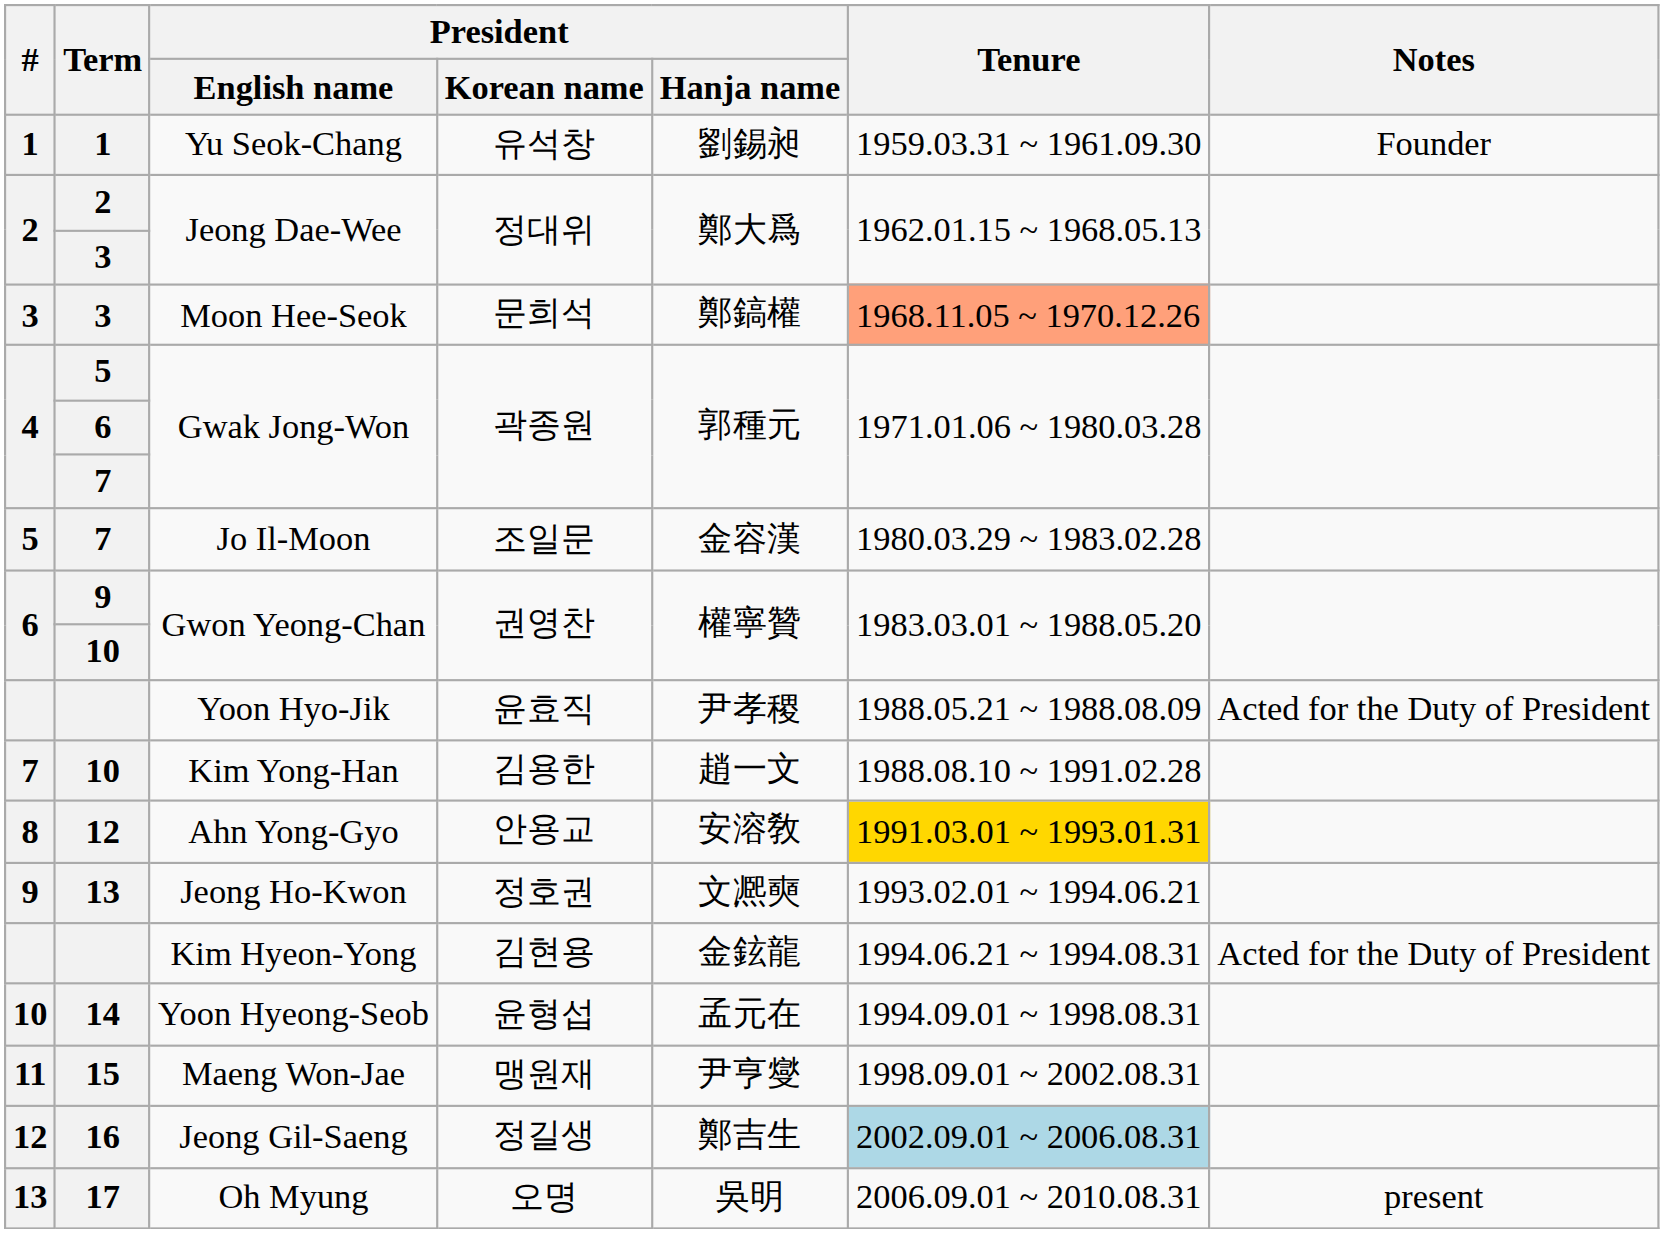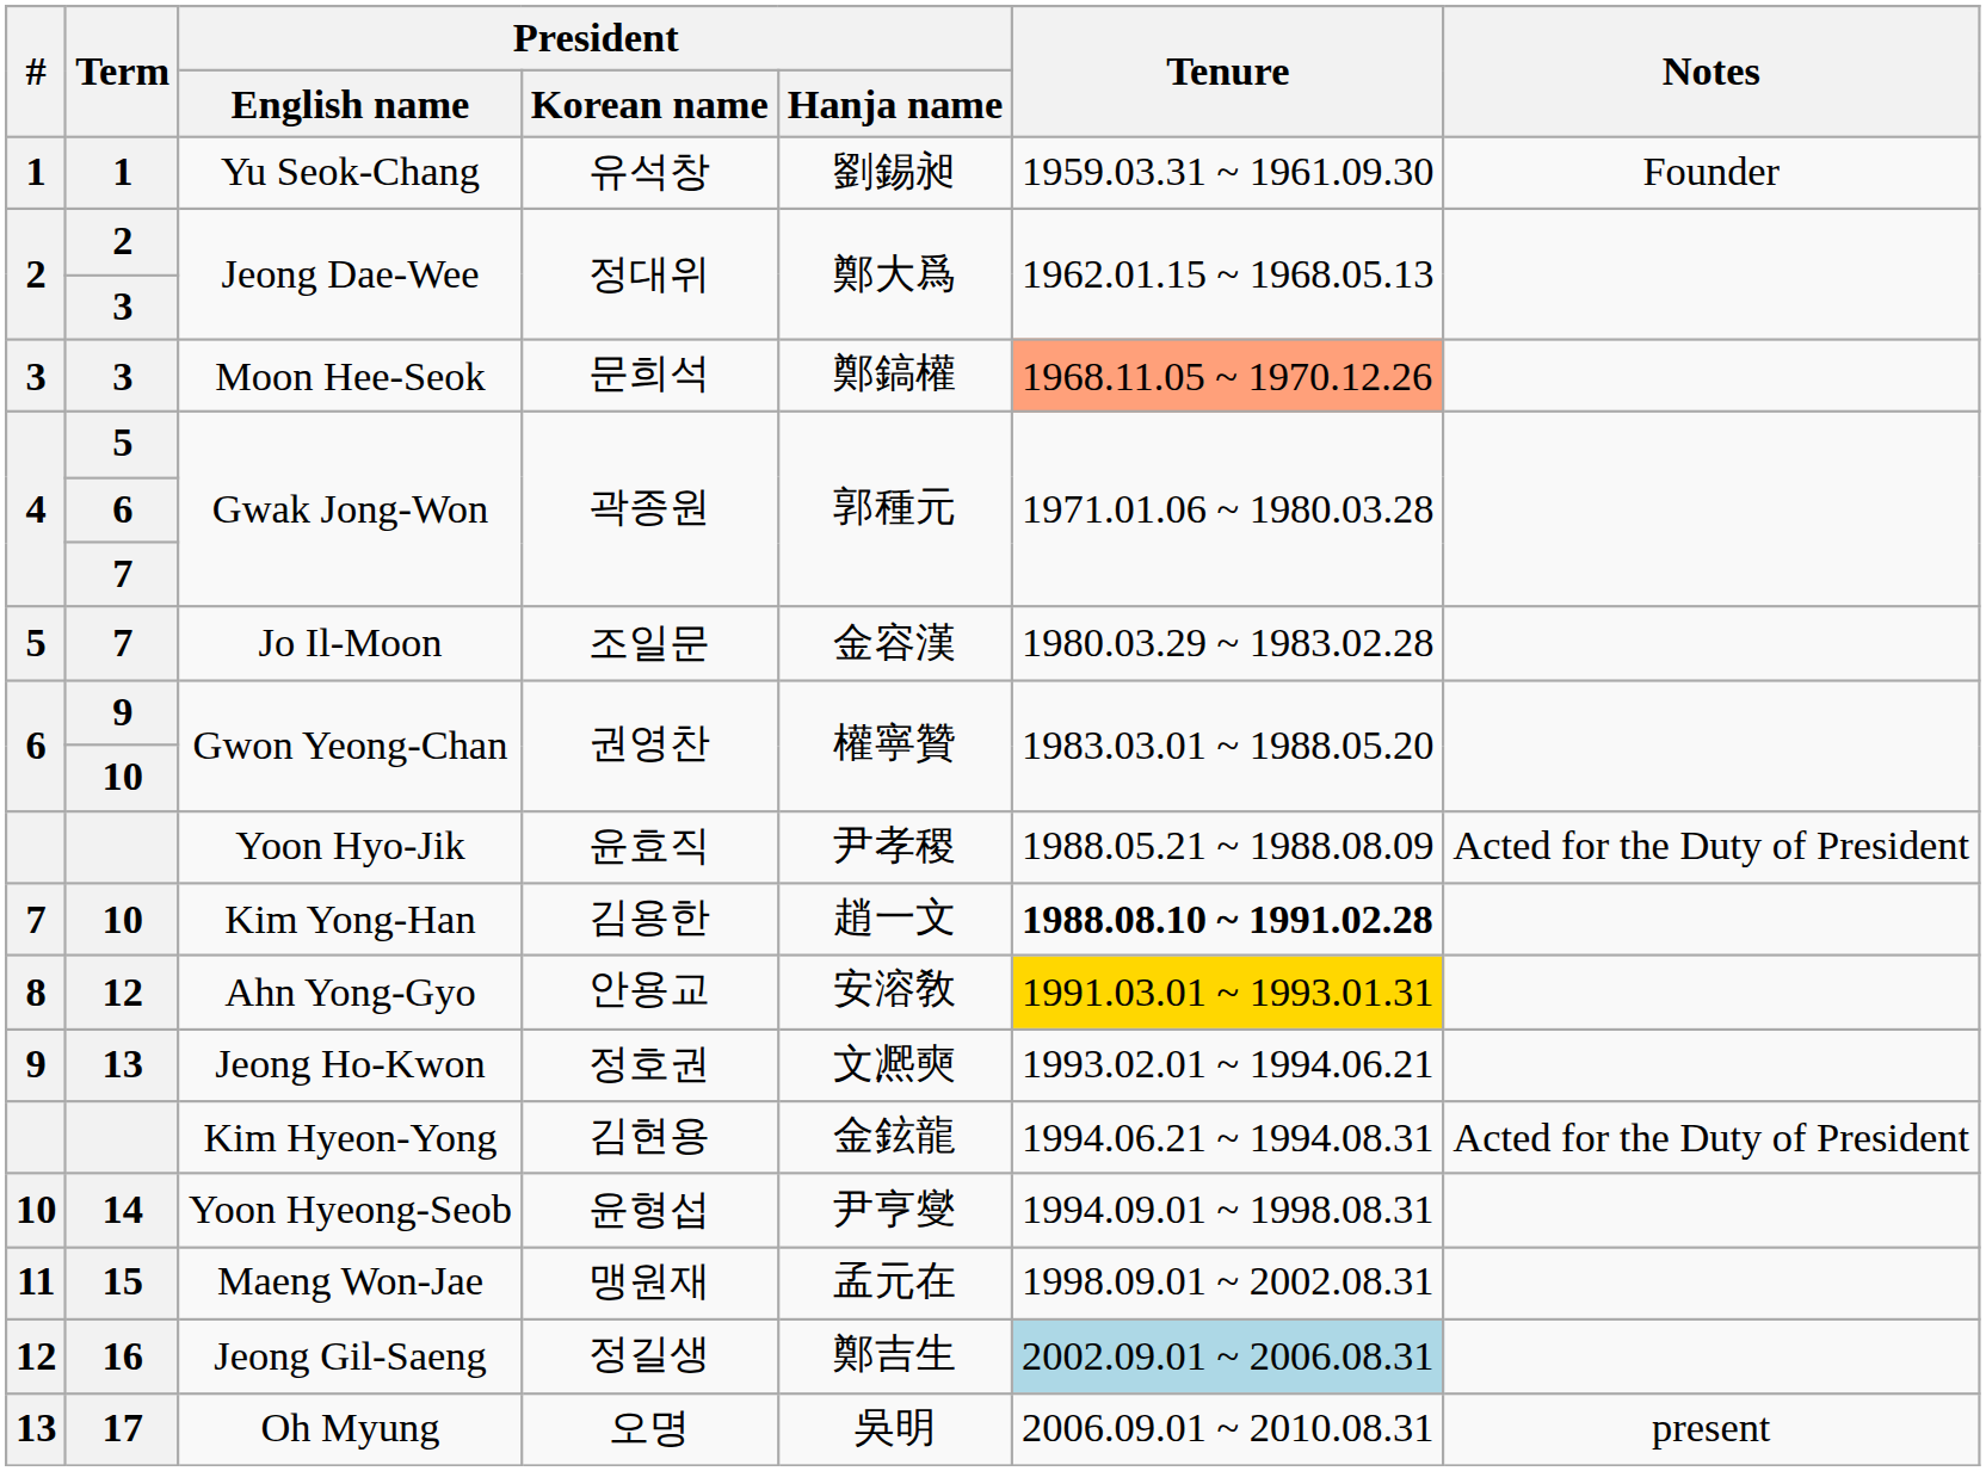Kim Yong-Han | Tenure: normal -> bold
Yoon Hyeong-Seob | President / Hanja name: 孟元在 -> 尹亨燮
Maeng Won-Jae | President / Hanja name: 尹亨燮 -> 孟元在
